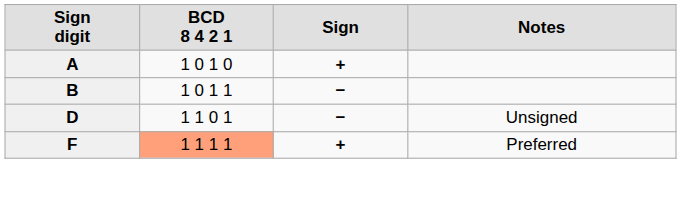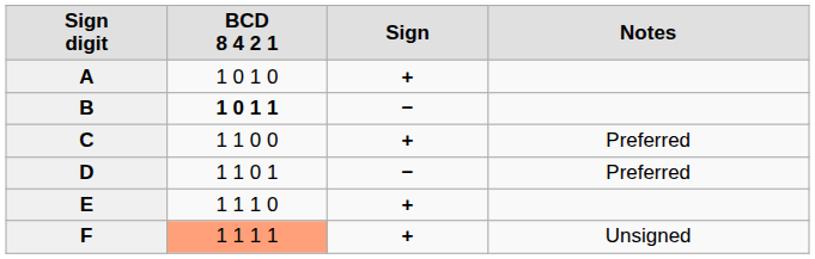B | BCD 8 4 2 1: normal -> bold
+ row: C | 1 1 0 0 | + | Preferred
D | Notes: Unsigned -> Preferred
+ row: E | 1 1 1 0 | +
F | Notes: Preferred -> Unsigned
